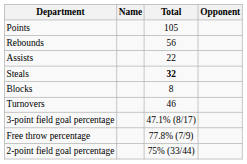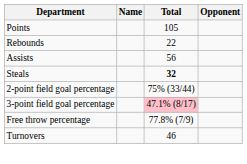Rebounds | Total: 56 -> 22
Assists | Total: 22 -> 56
- row: Blocks | 8
rows swapped: 2-point field goal percentage <-> Turnovers
3-point field goal percentage | Total: no background -> pink background
